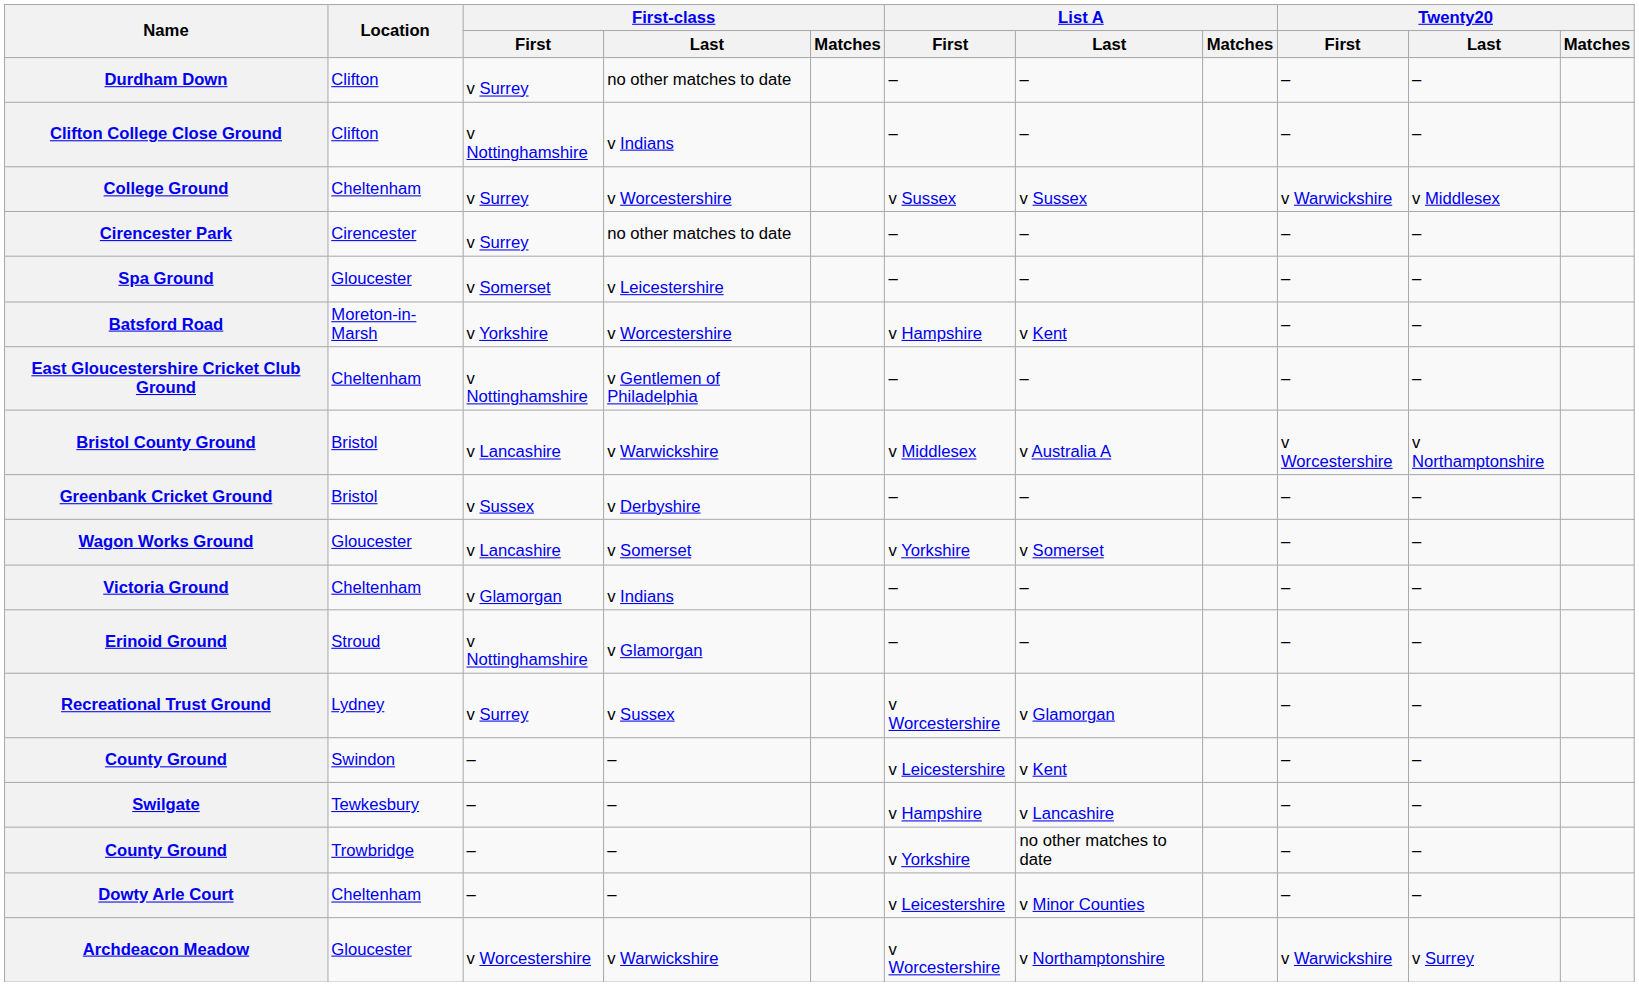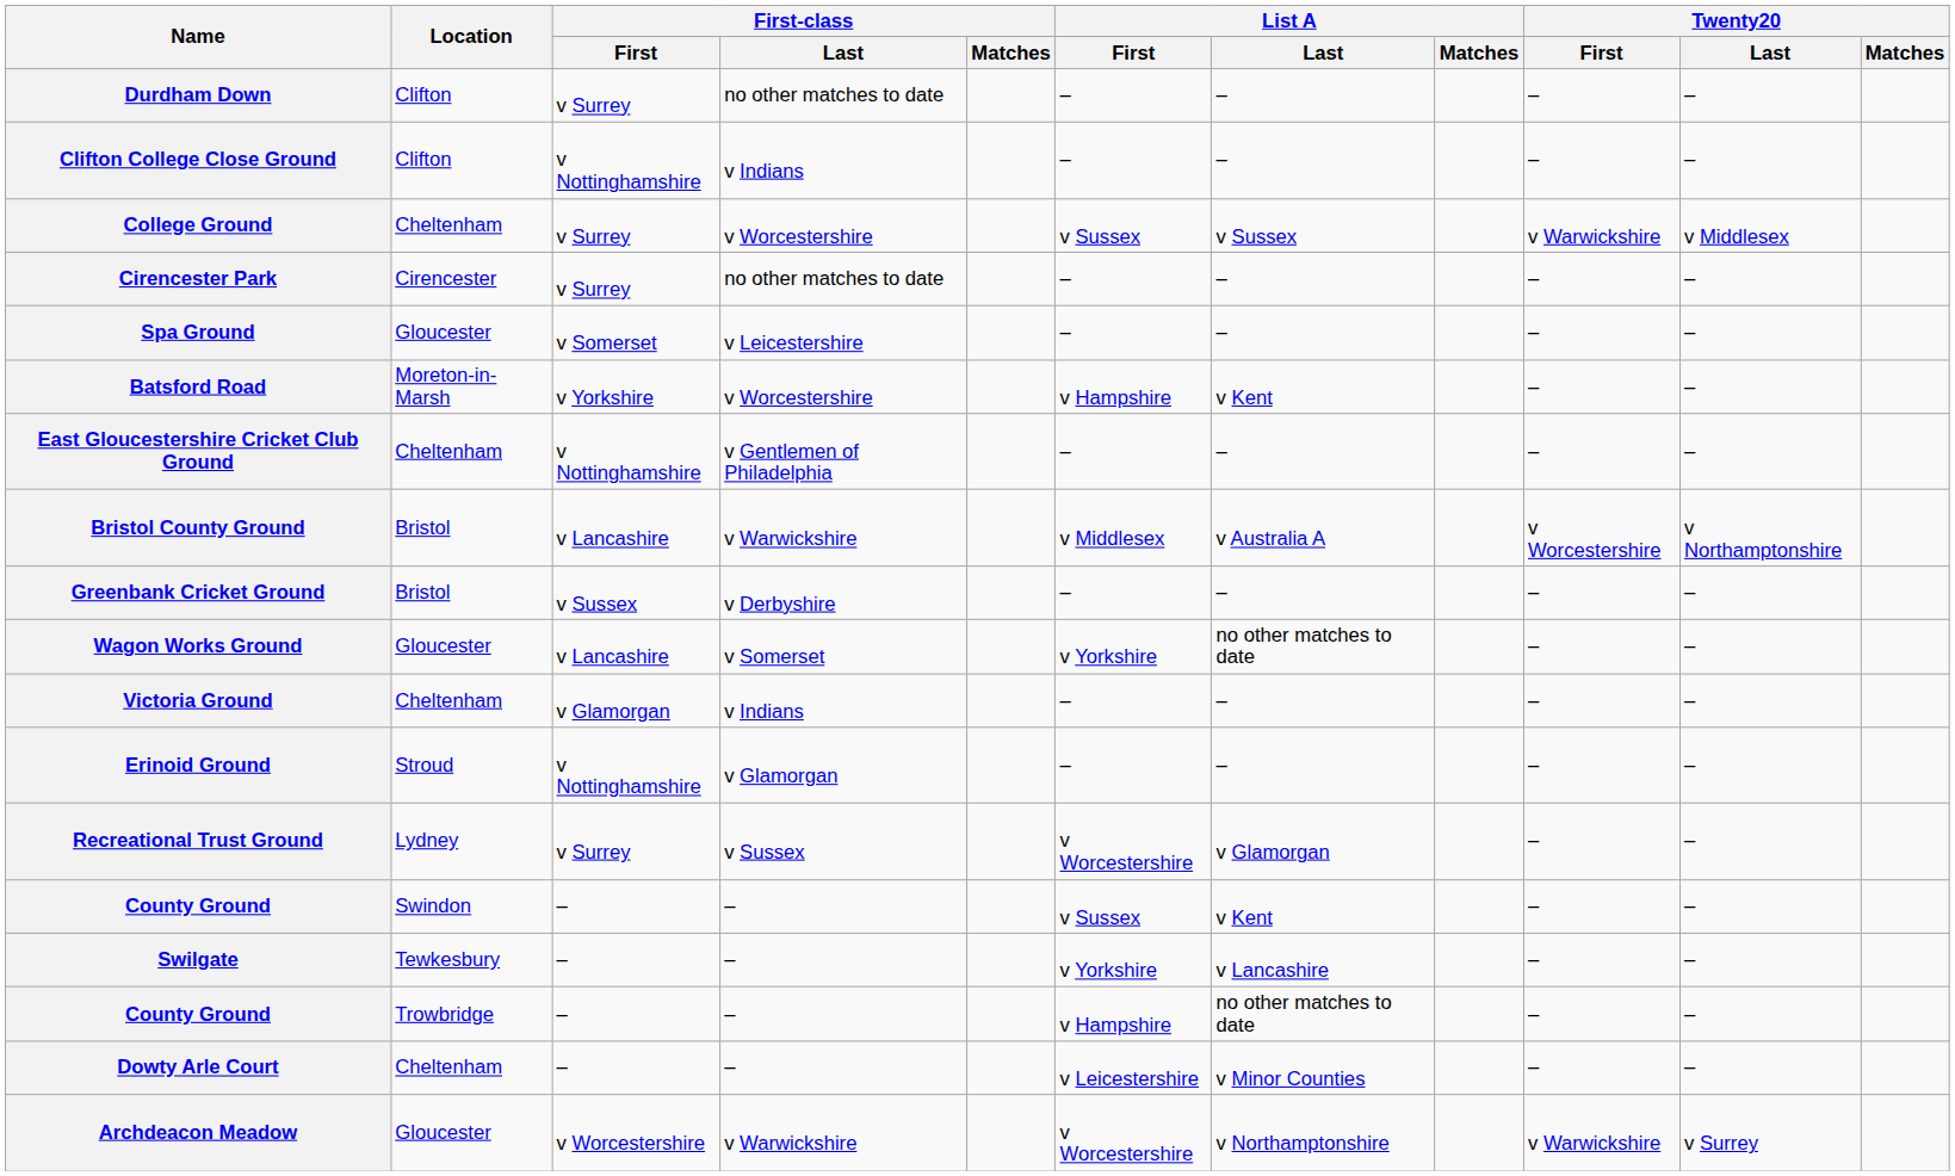Wagon Works Ground | List A / Last: v Somerset -> no other matches to date
County Ground / Swindon | List A / First: v Leicestershire -> v Sussex
Swilgate | List A / First: v Hampshire -> v Yorkshire
County Ground / Trowbridge | List A / First: v Yorkshire -> v Hampshire
